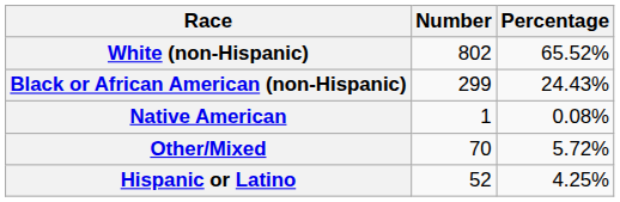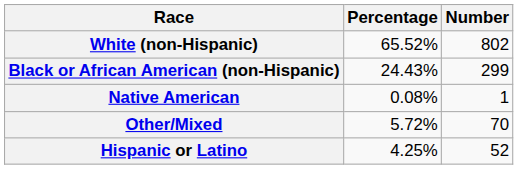columns swapped: Number <-> Percentage
